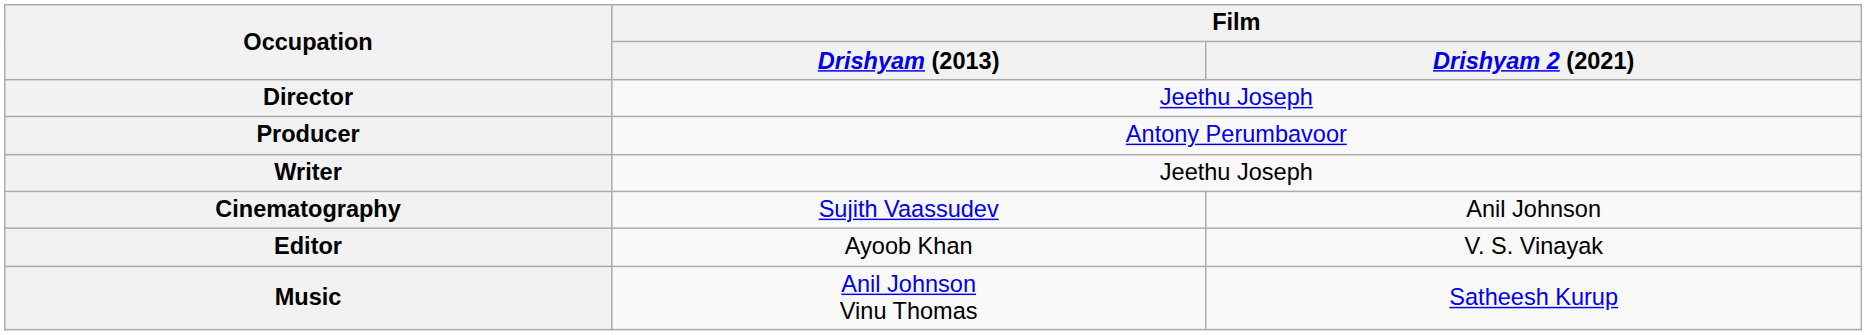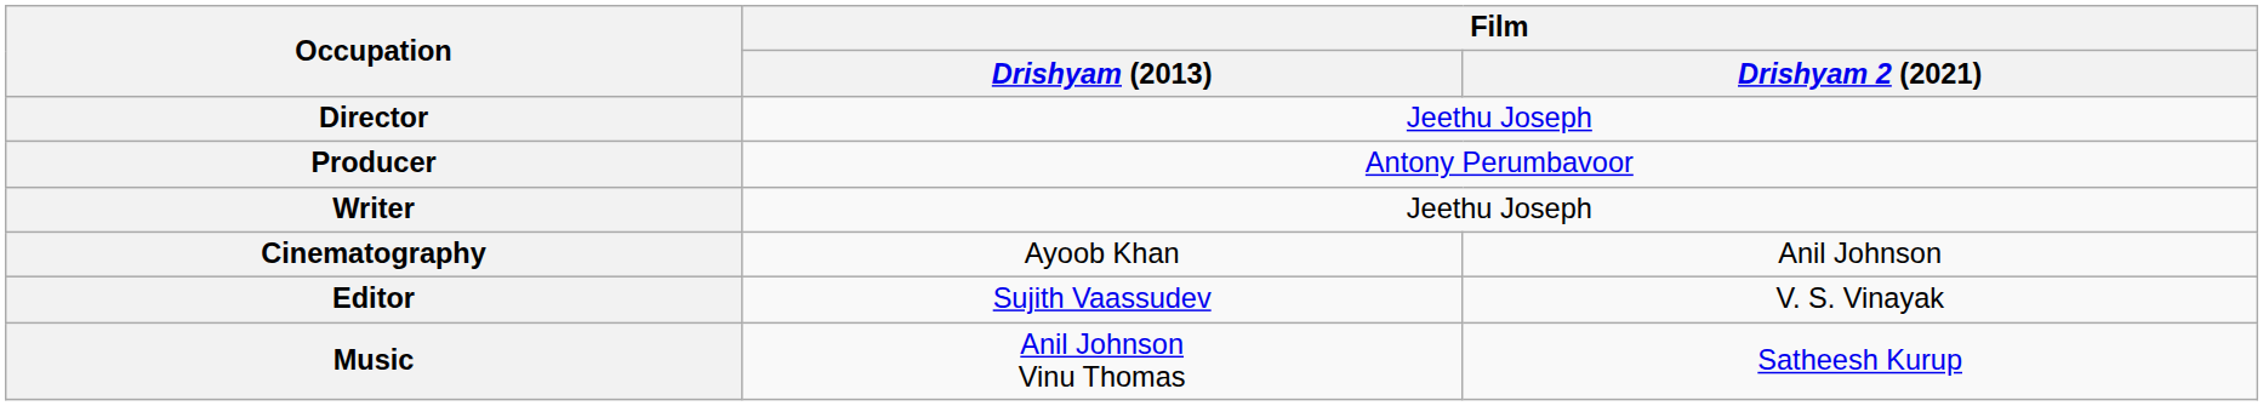Cinematography | Film / Drishyam (2013): Sujith Vaassudev -> Ayoob Khan
Editor | Film / Drishyam (2013): Ayoob Khan -> Sujith Vaassudev
